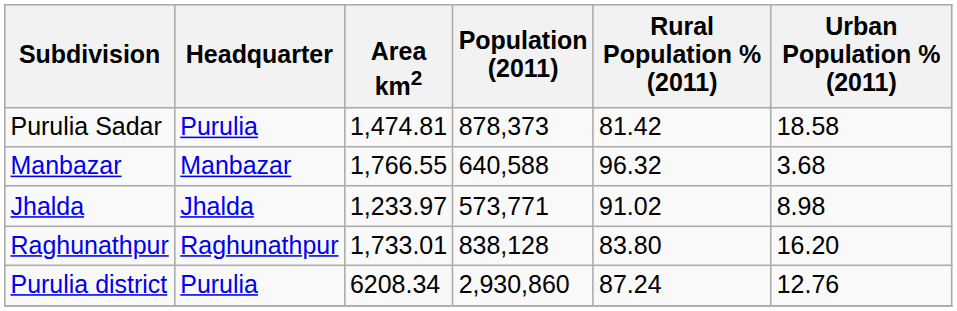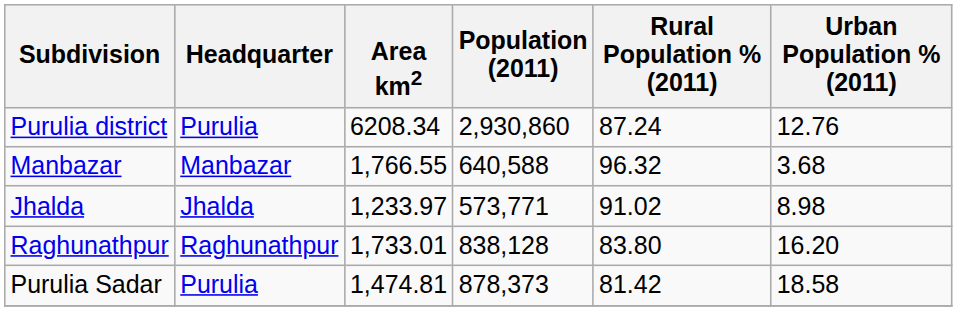rows swapped: Purulia Sadar <-> Purulia district
